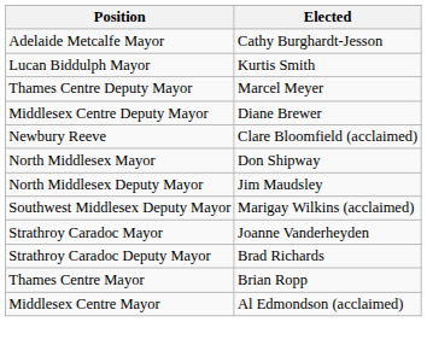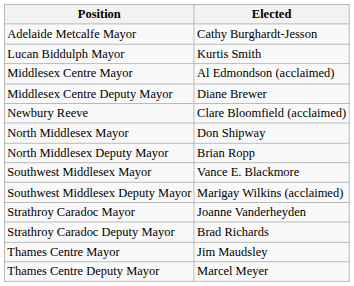rows swapped: Middlesex Centre Mayor <-> Thames Centre Deputy Mayor
North Middlesex Deputy Mayor | Elected: Jim Maudsley -> Brian Ropp
+ row: Southwest Middlesex Mayor | Vance E. Blackmore
Thames Centre Mayor | Elected: Brian Ropp -> Jim Maudsley
